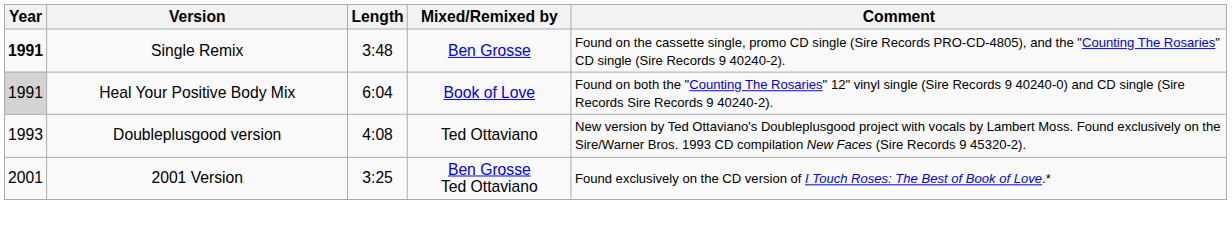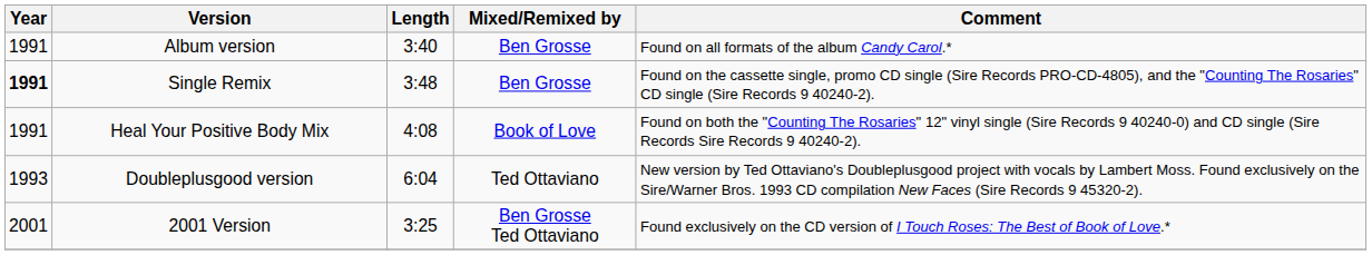+ row: 1991 | Album version | 3:40 | Ben Grosse | Found on all formats of the album Candy Carol.*
Heal Your Positive Body Mix | Year: lightgrey background -> no background
Heal Your Positive Body Mix | Length: 6:04 -> 4:08
Doubleplusgood version | Length: 4:08 -> 6:04
